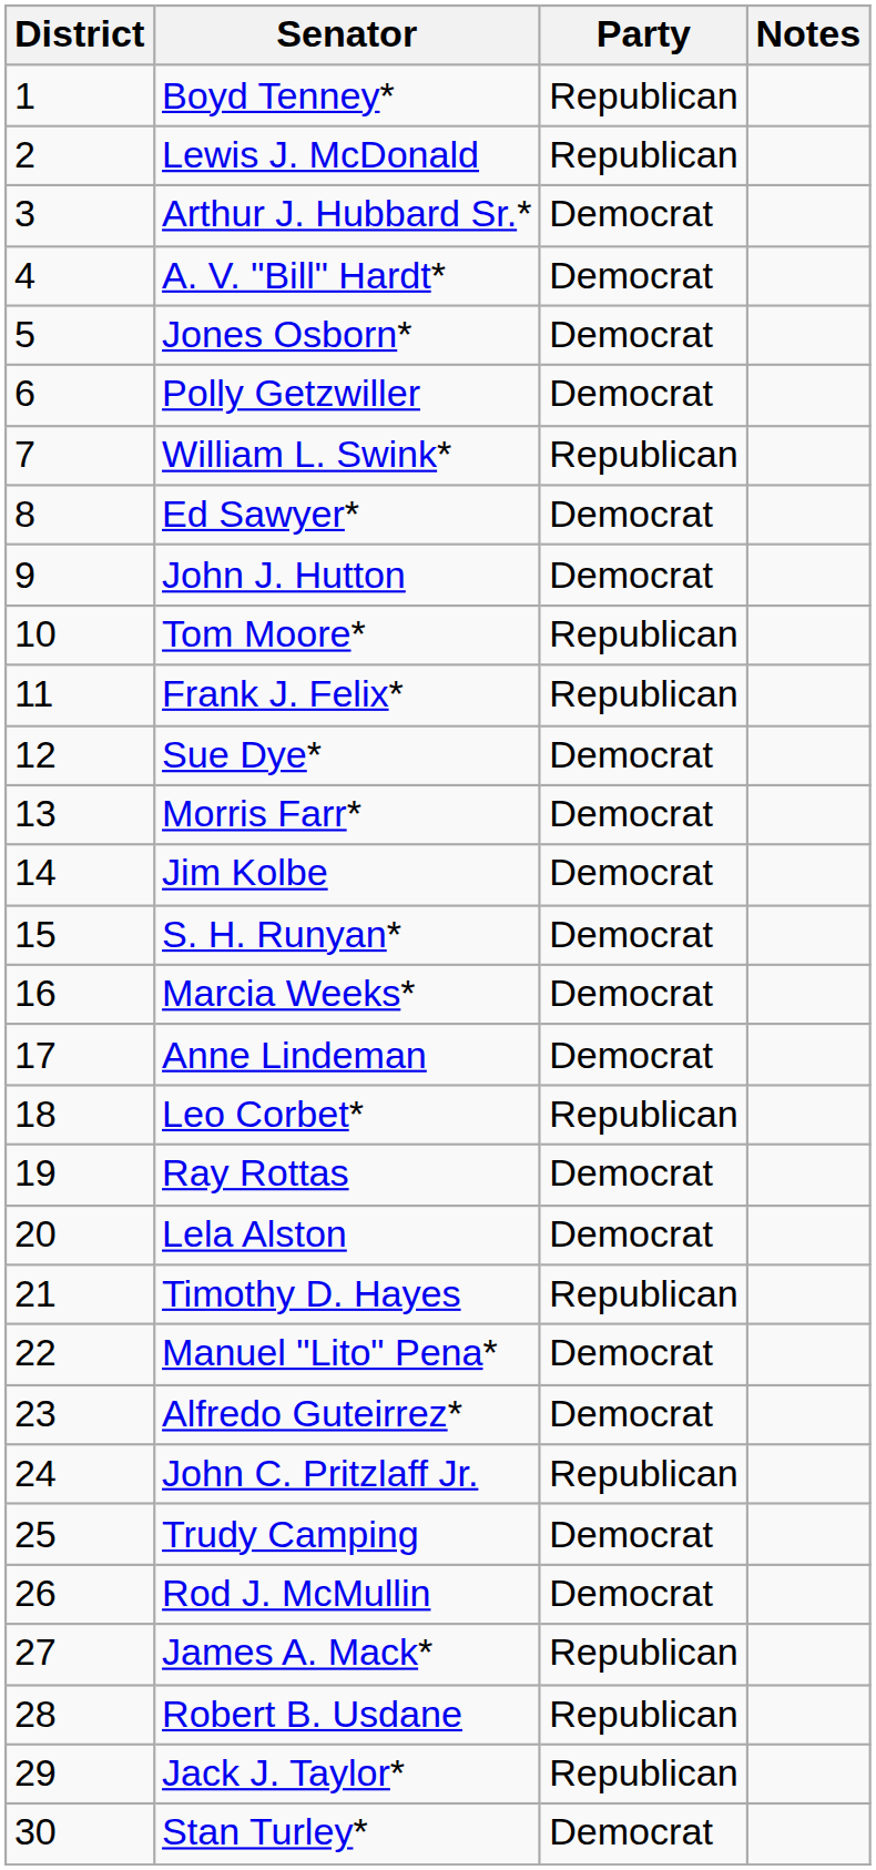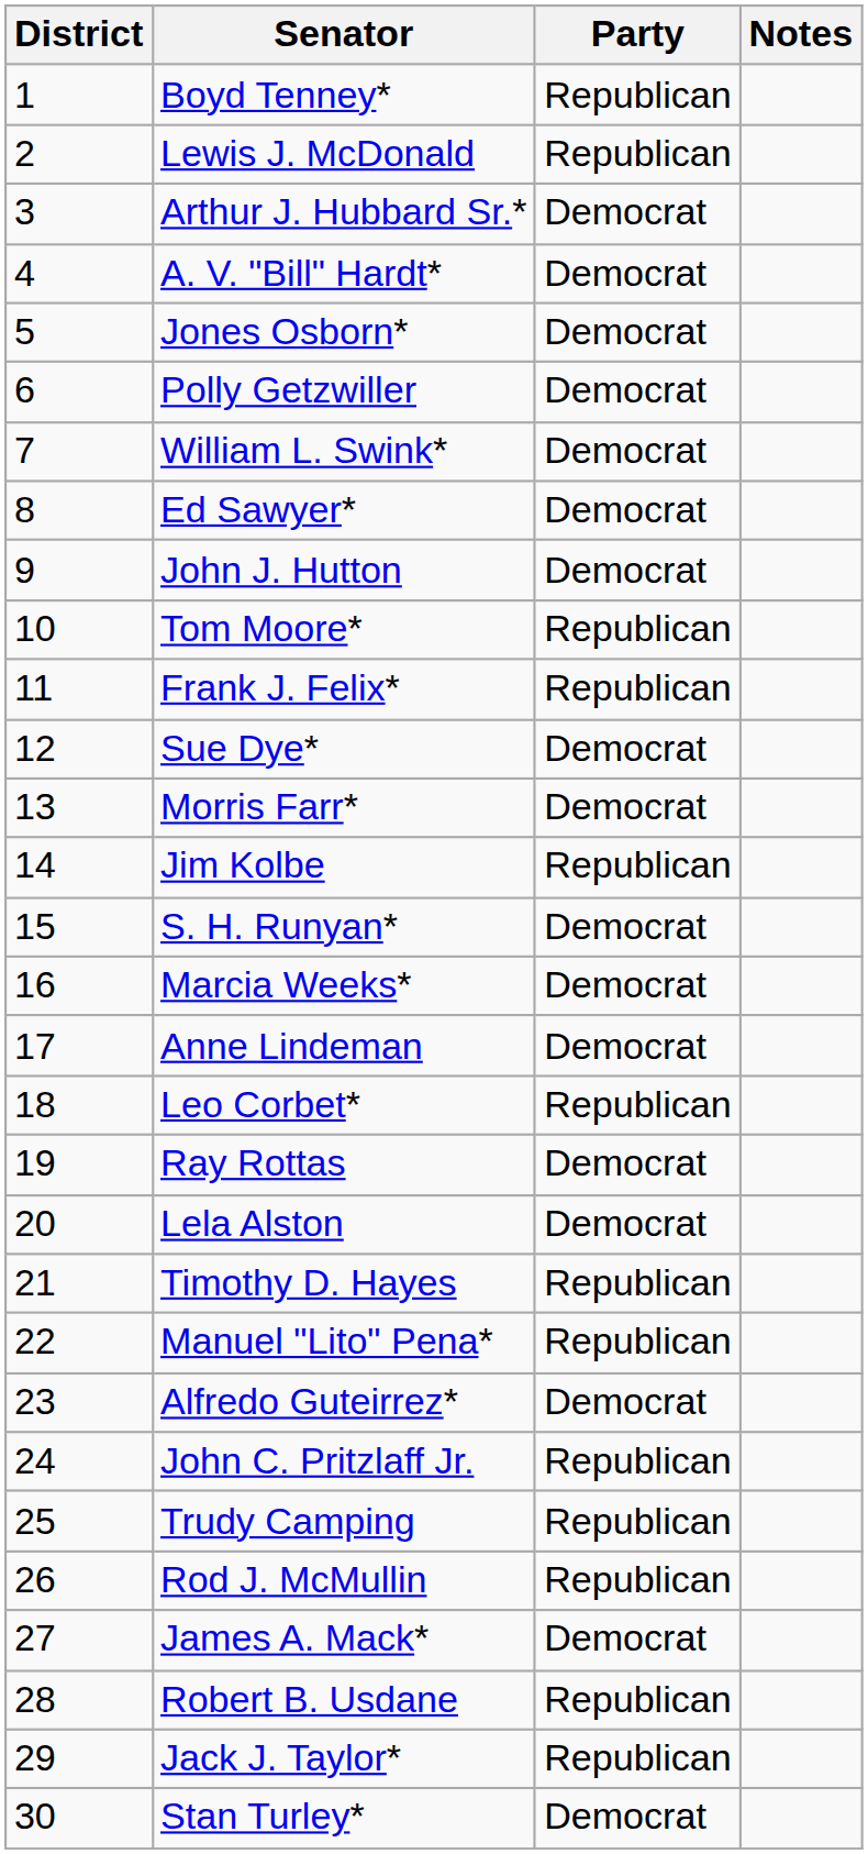William L. Swink* | Party: Republican -> Democrat
Jim Kolbe | Party: Democrat -> Republican
Manuel "Lito" Pena* | Party: Democrat -> Republican
Trudy Camping | Party: Democrat -> Republican
Rod J. McMullin | Party: Democrat -> Republican
James A. Mack* | Party: Republican -> Democrat
